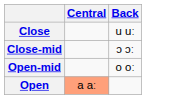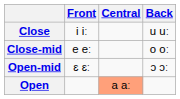+ column: Front | i iː | e eː | ɛ ɛː
Close-mid | Back: ɔ ɔː -> o oː
Open-mid | Back: o oː -> ɔ ɔː
